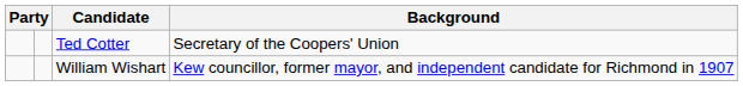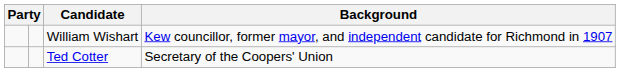rows swapped: Ted Cotter <-> William Wishart
